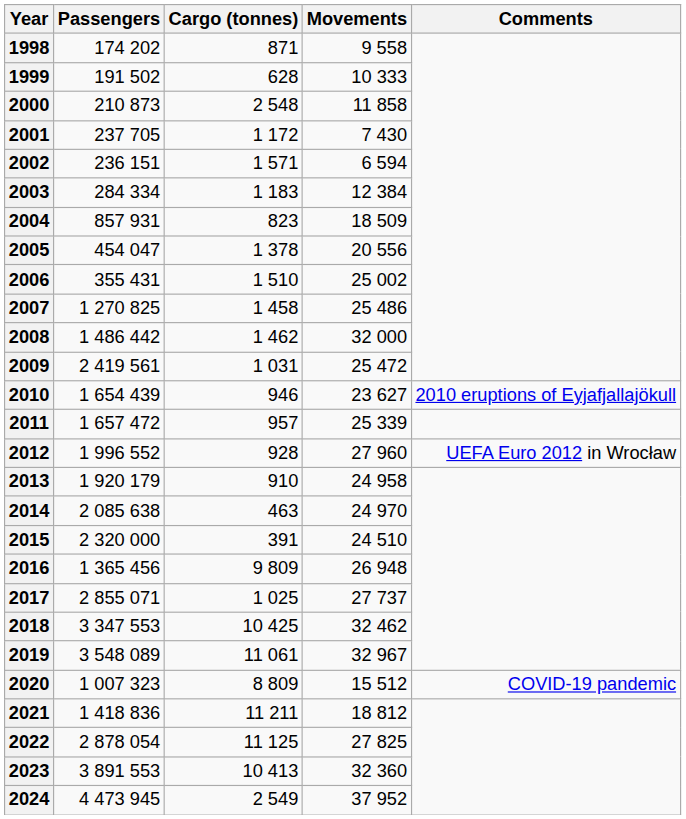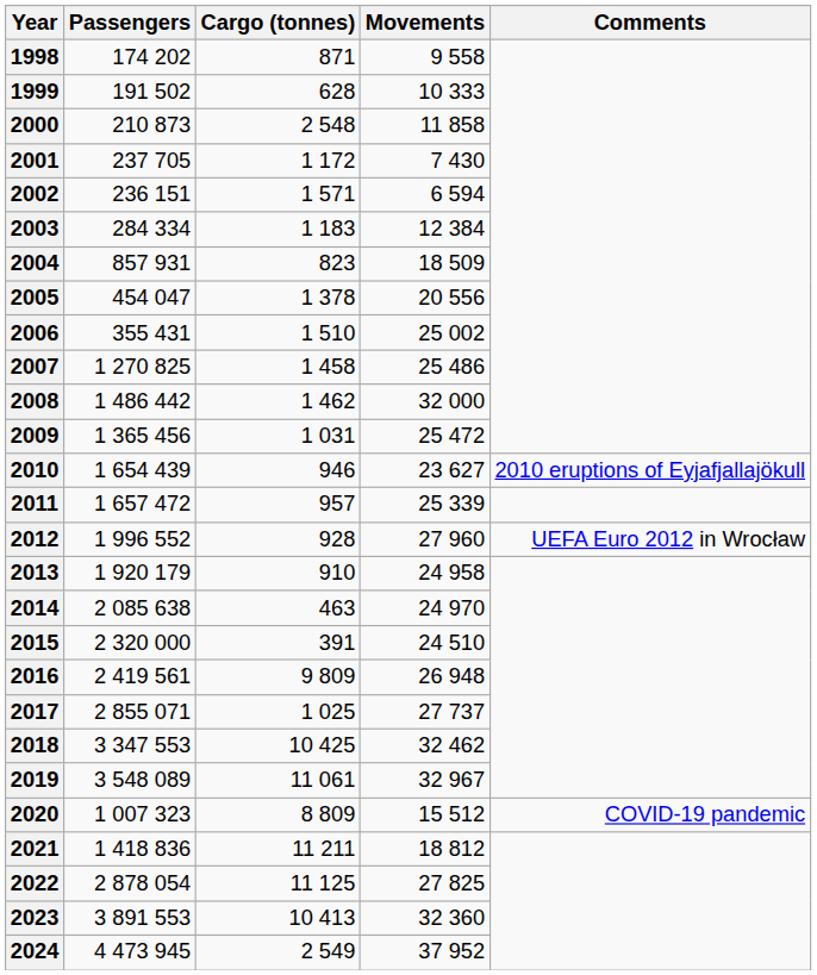2009 | Passengers: 2 419 561 -> 1 365 456
2016 | Passengers: 1 365 456 -> 2 419 561
